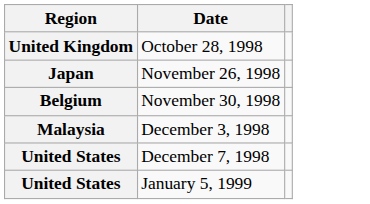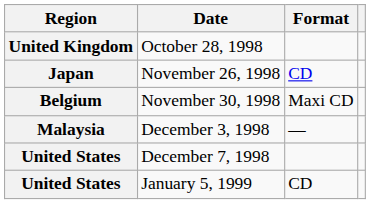+ column: Format | CD | Maxi CD | — | CD
